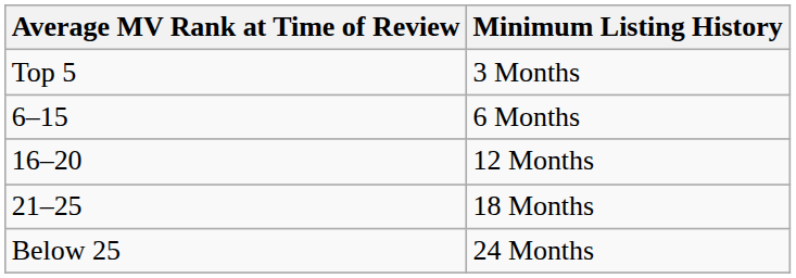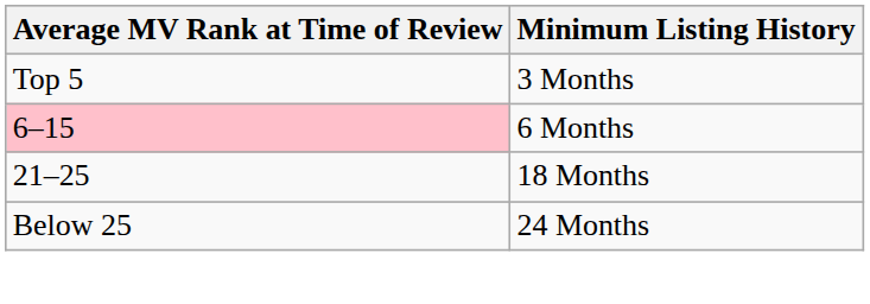6 Months | Average MV Rank at Time of Review: no background -> pink background
- row: 16–20 | 12 Months
